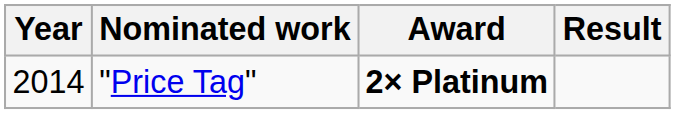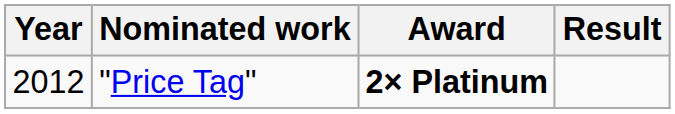"Price Tag" | Year: 2014 -> 2012
